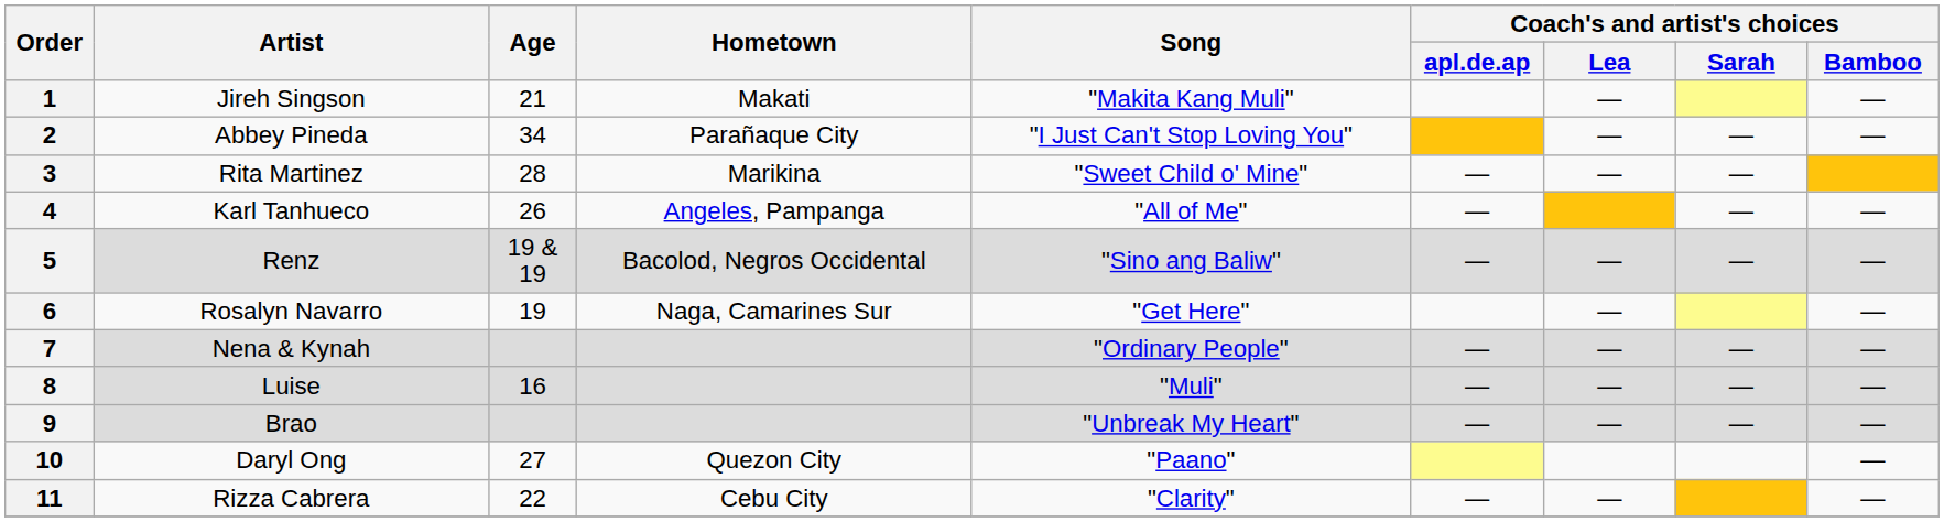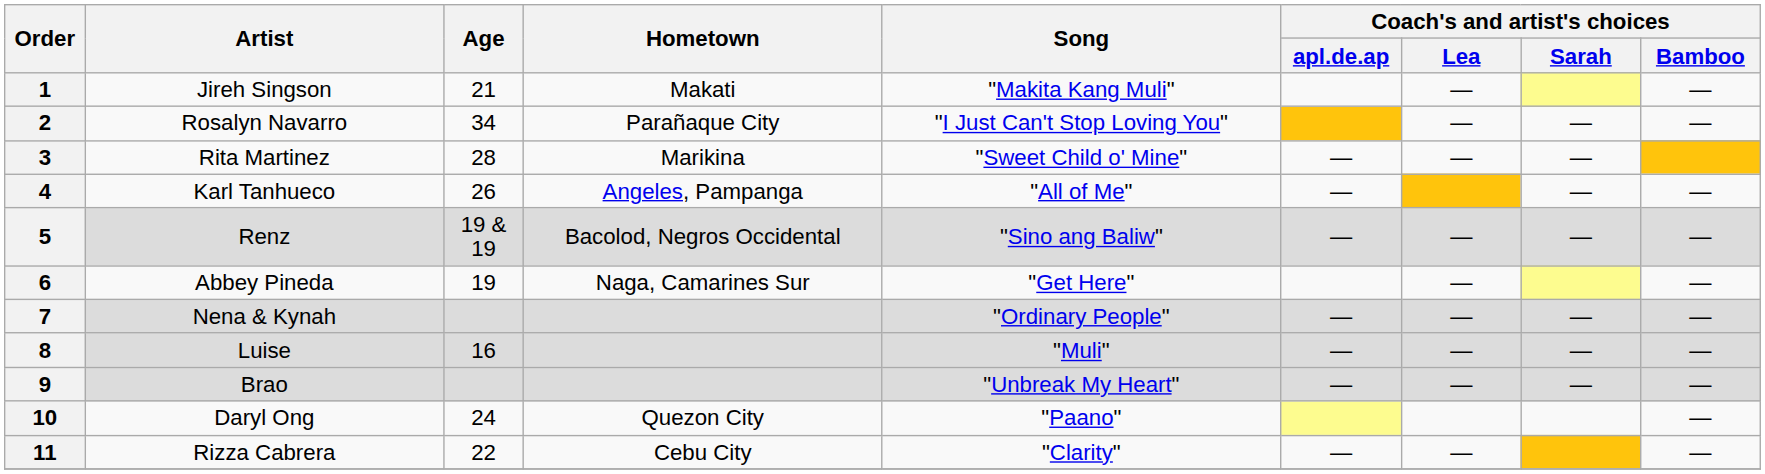2 | Artist: Abbey Pineda -> Rosalyn Navarro
6 | Artist: Rosalyn Navarro -> Abbey Pineda
10 | Age: 27 -> 24
